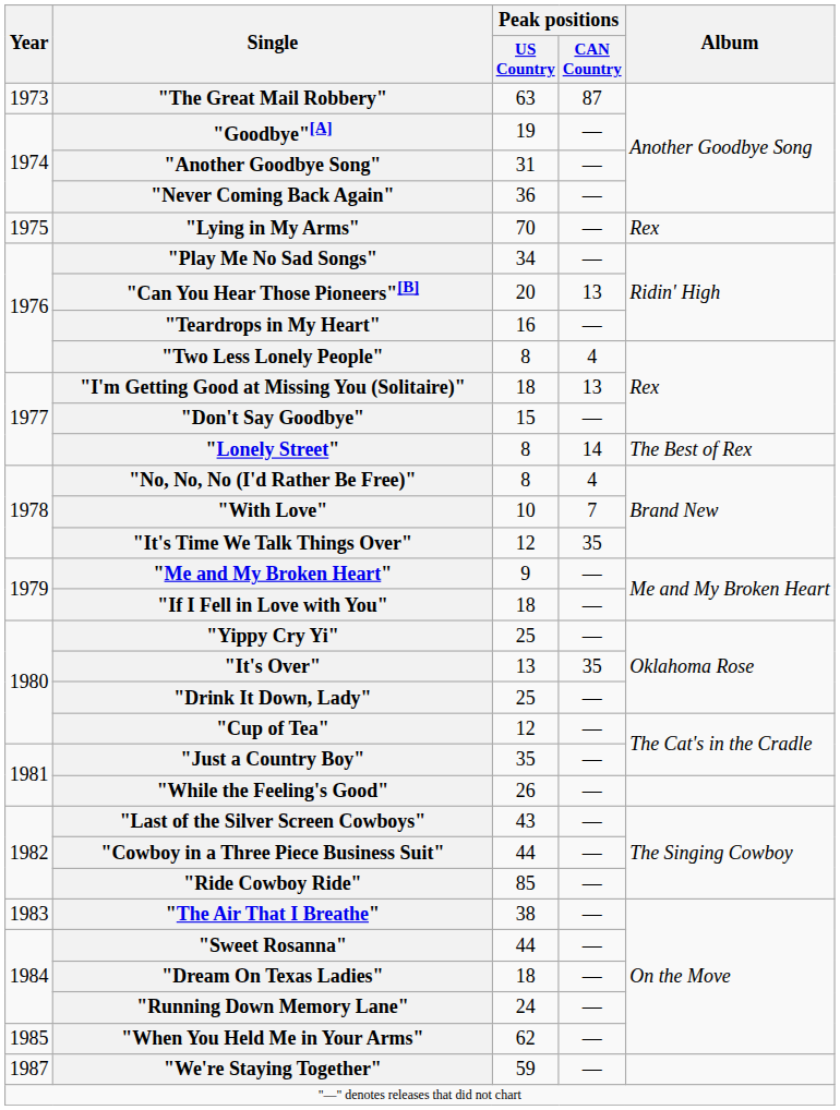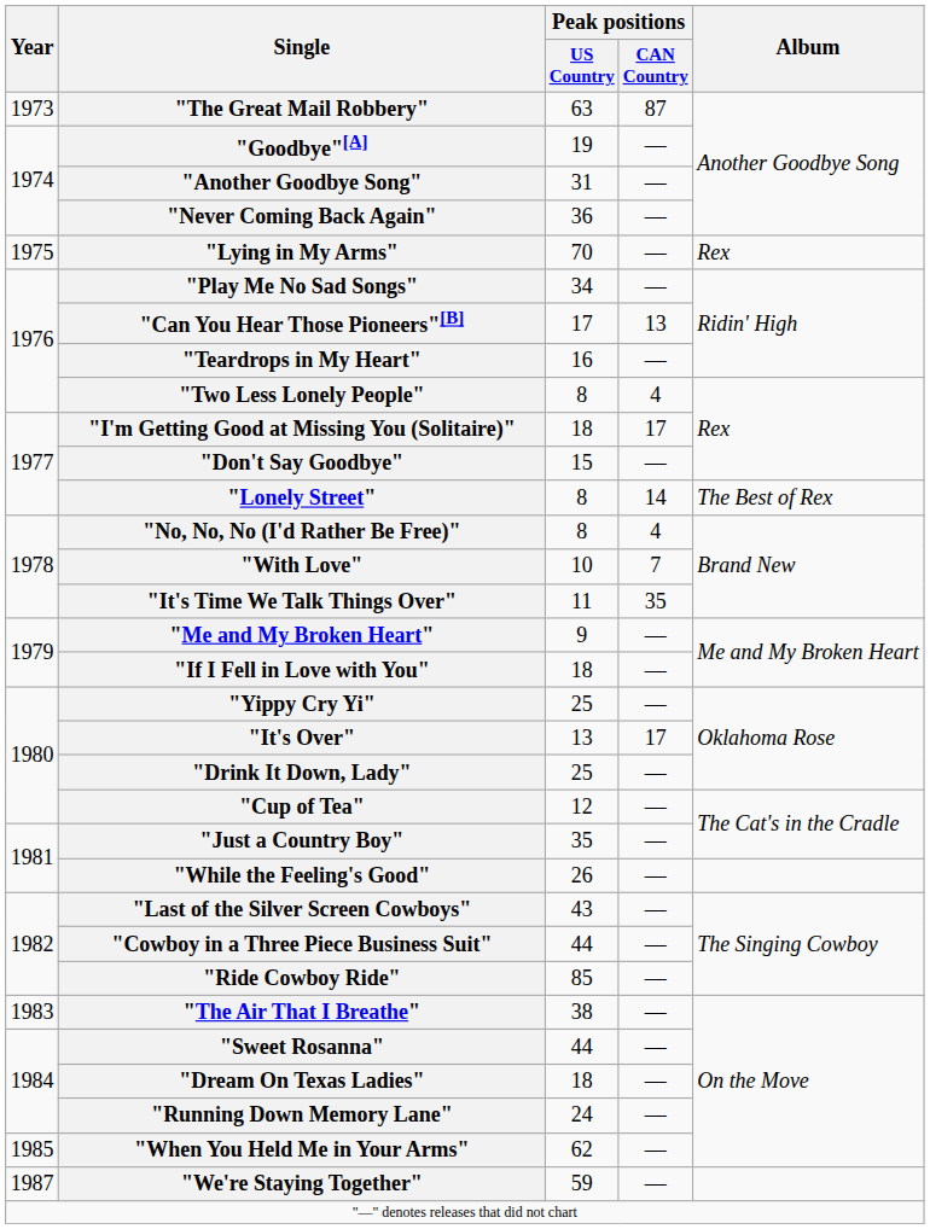"Can You Hear Those Pioneers"[B] | Peak positions / US Country: 20 -> 17
"I'm Getting Good at Missing You (Solitaire)" | Peak positions / CAN Country: 13 -> 17
"It's Time We Talk Things Over" | Peak positions / US Country: 12 -> 11
"It's Over" | Peak positions / CAN Country: 35 -> 17
